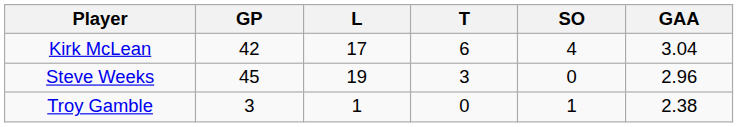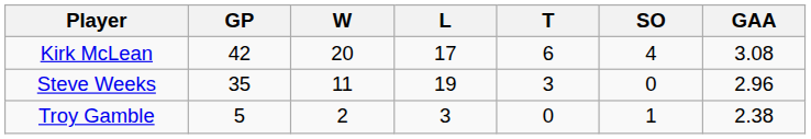+ column: W | 20 | 11 | 2
Kirk McLean | GAA: 3.04 -> 3.08
Steve Weeks | GP: 45 -> 35
Troy Gamble | GP: 3 -> 5
Troy Gamble | L: 1 -> 3
